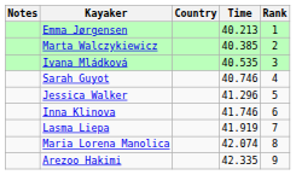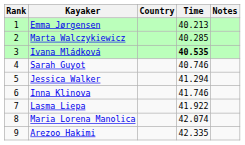columns swapped: Rank <-> Notes
Marta Walczykiewicz | Time: 40.385 -> 40.285
Ivana Mládková | Time: normal -> bold
Jessica Walker | Time: 41.296 -> 41.294
Lasma Liepa | Time: 41.919 -> 41.922
